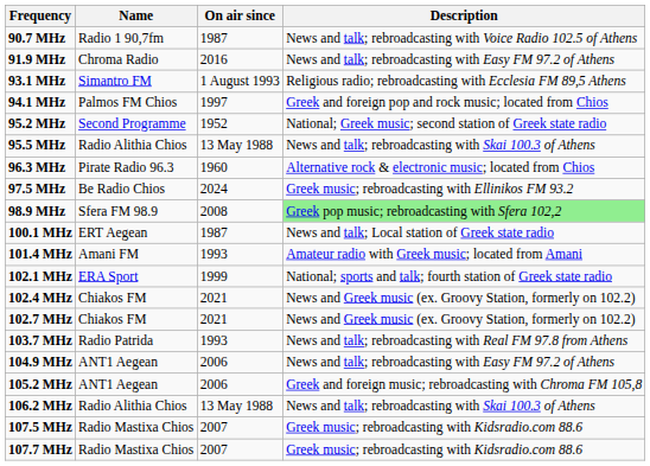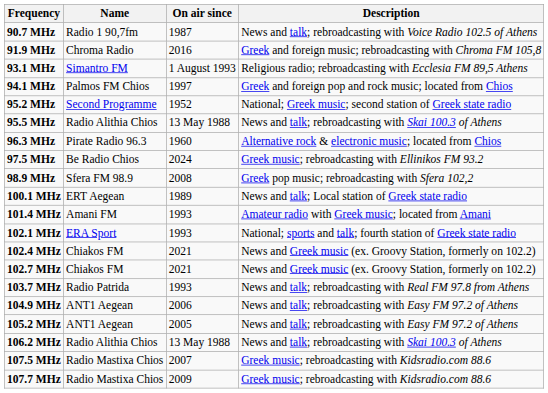91.9 MHz | Description: News and talk; rebroadcasting with Easy FM 97.2 of Athens -> Greek and foreign music; rebroadcasting with Chroma FM 105,8
98.9 MHz | Description: lightgreen background -> no background
100.1 MHz | On air since: 1987 -> 1989
102.1 MHz | On air since: 1999 -> 1993
105.2 MHz | On air since: 2006 -> 2005
105.2 MHz | Description: Greek and foreign music; rebroadcasting with Chroma FM 105,8 -> News and talk; rebroadcasting with Easy FM 97.2 of Athens
107.7 MHz | On air since: 2007 -> 2009
